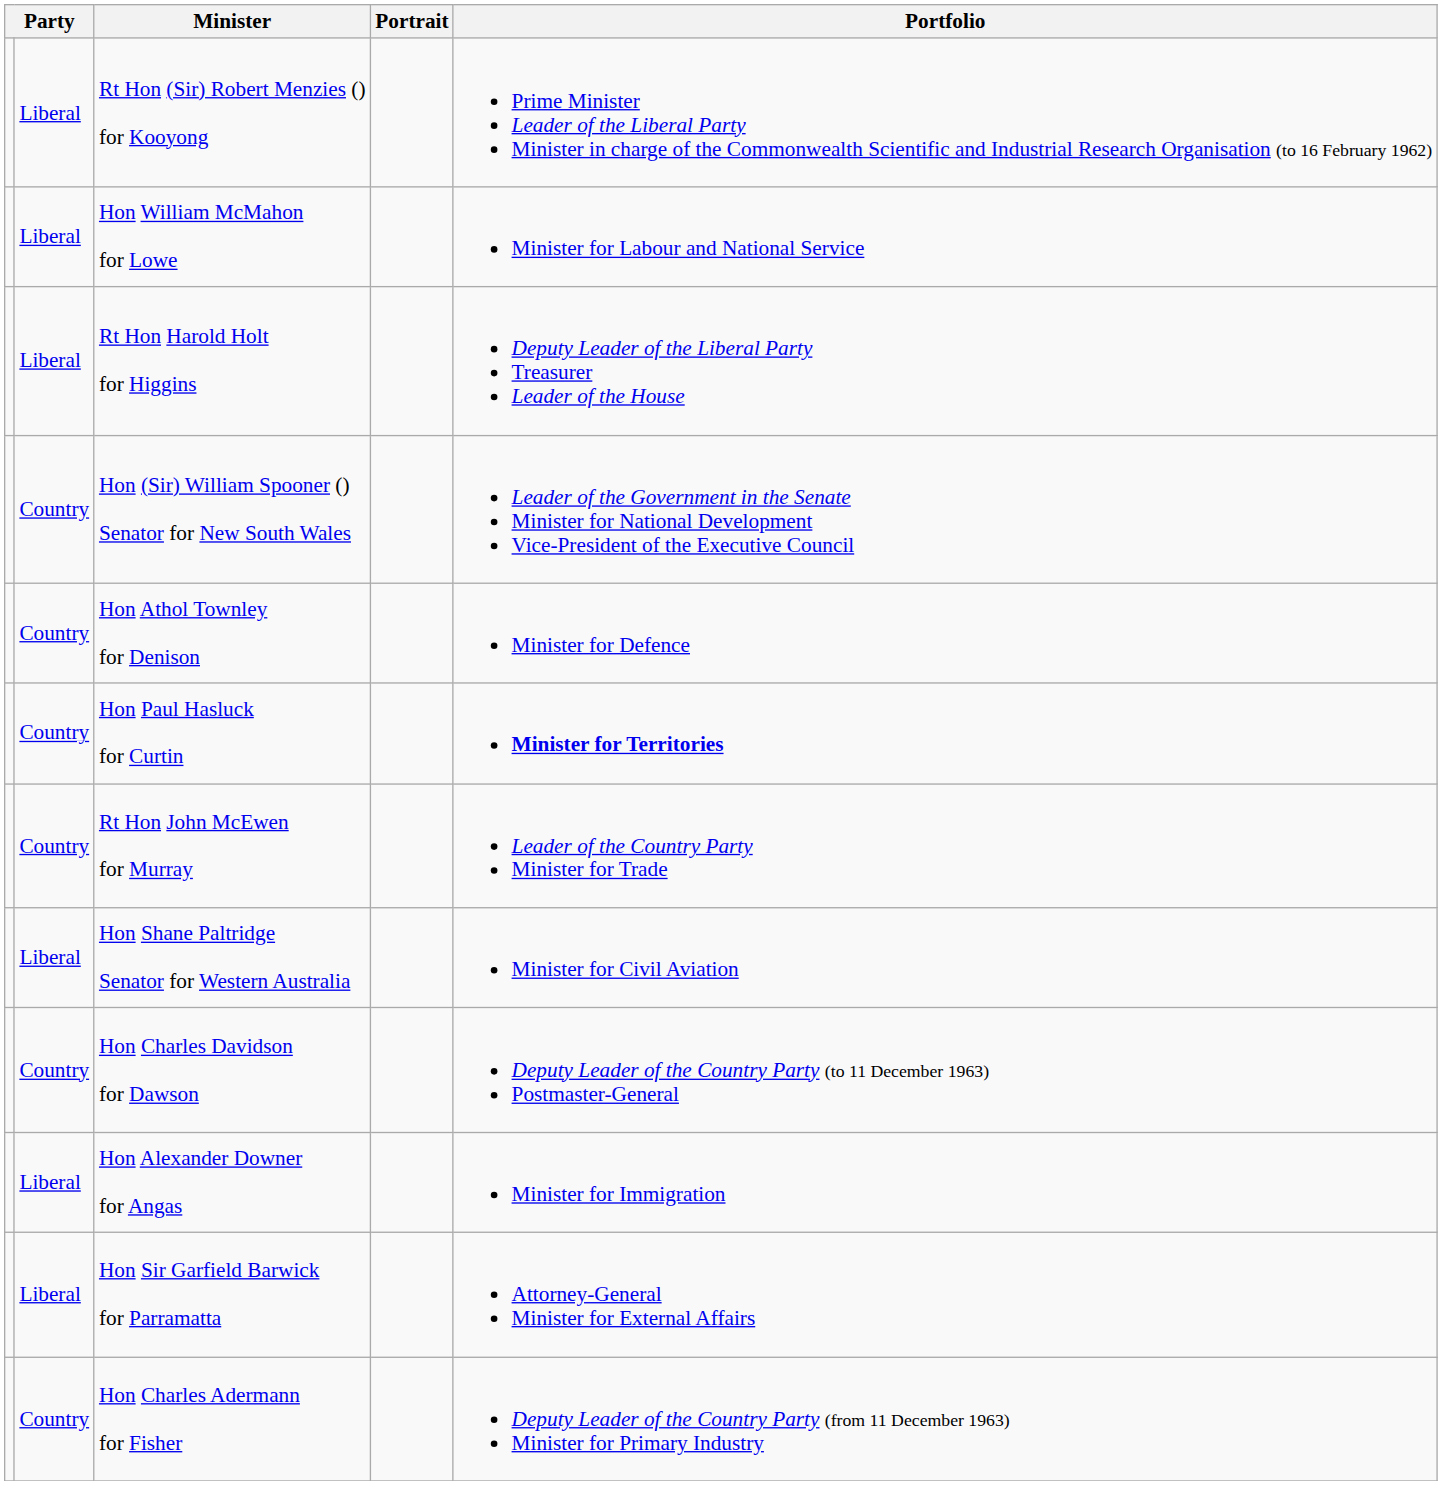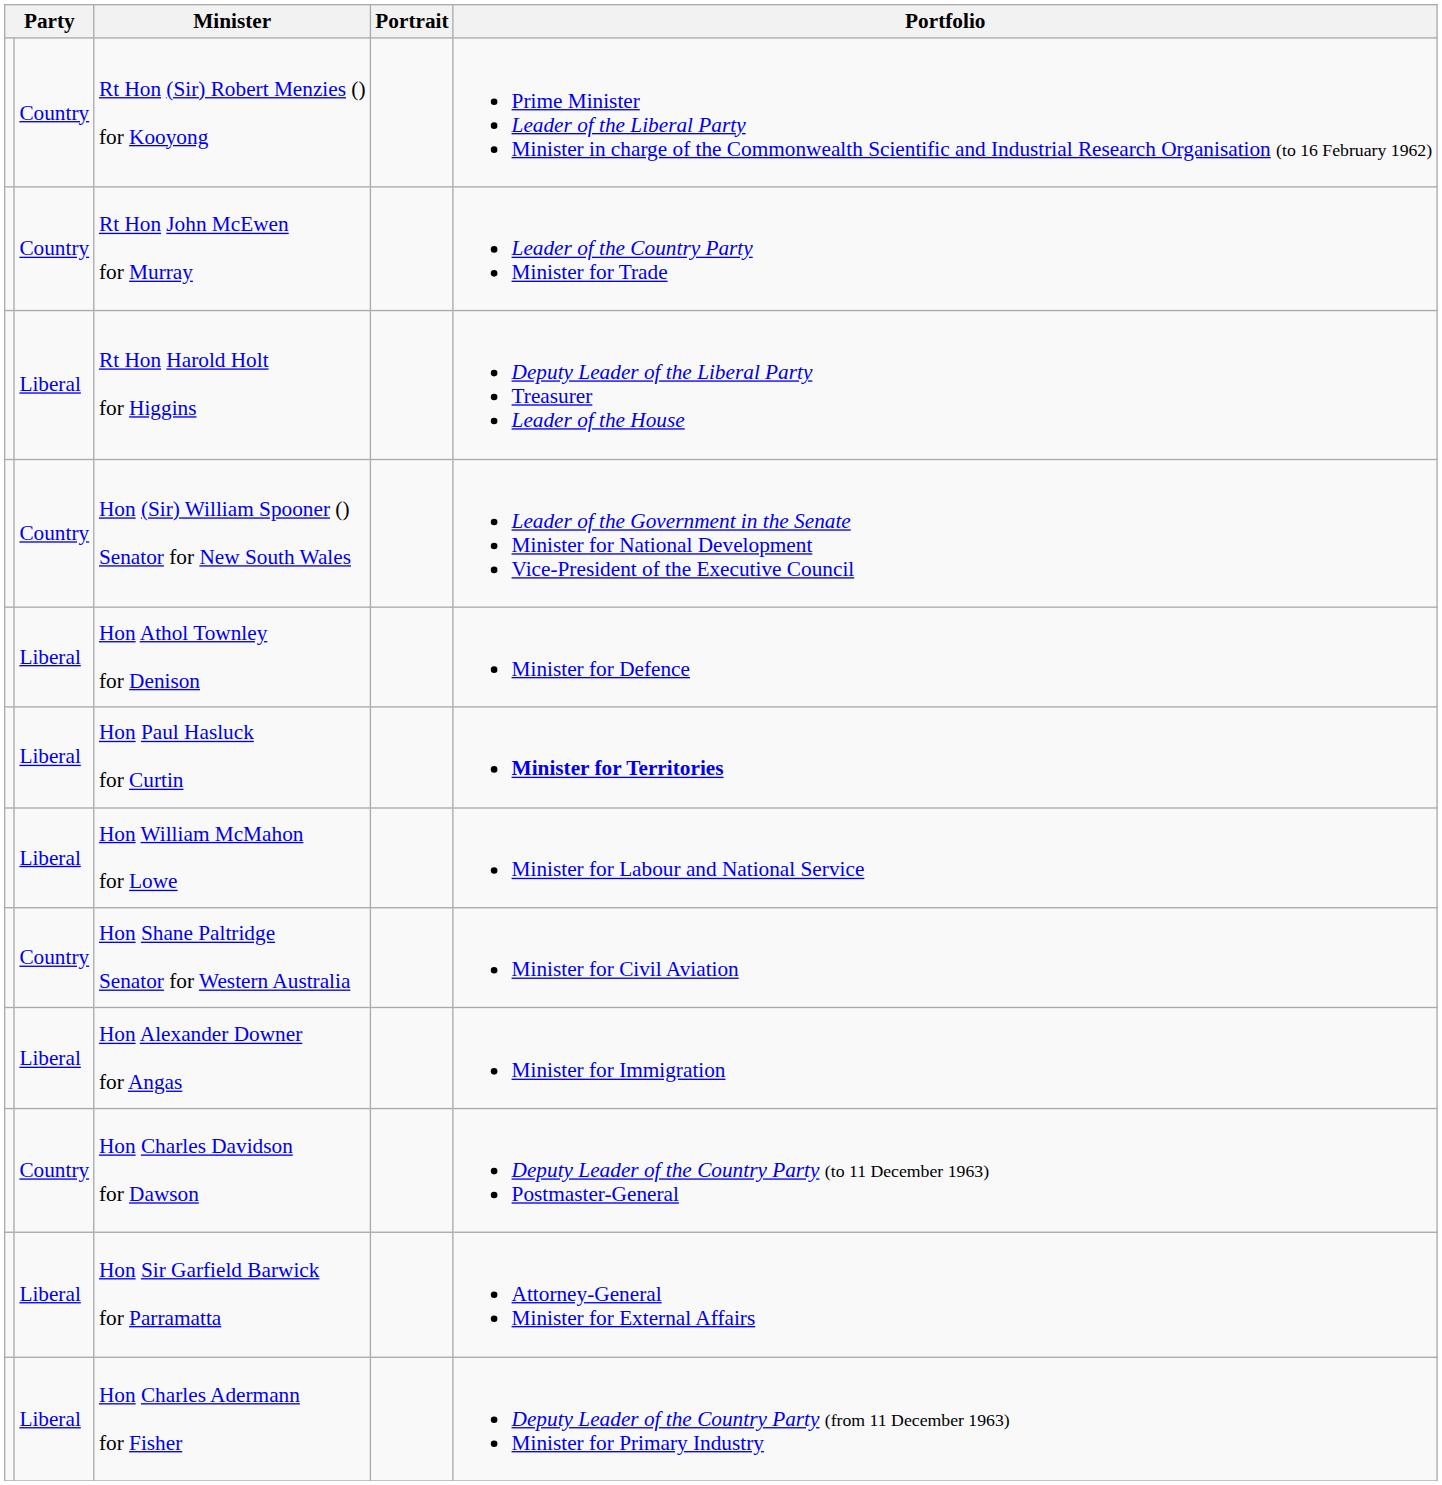Rt Hon (Sir) Robert Menzies () for Kooyong | column 2: Liberal -> Country
rows swapped: Rt Hon John McEwen for Murray <-> Hon William McMahon for Lowe
Hon Athol Townley for Denison | column 2: Country -> Liberal
Hon Paul Hasluck for Curtin | column 2: Country -> Liberal
Hon Shane Paltridge Senator for Western Australia | column 2: Liberal -> Country
rows swapped: Hon Charles Davidson for Dawson <-> Hon Alexander Downer for Angas
Hon Charles Adermann for Fisher | column 2: Country -> Liberal
